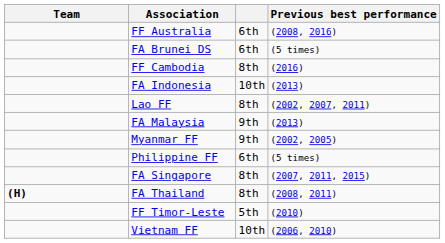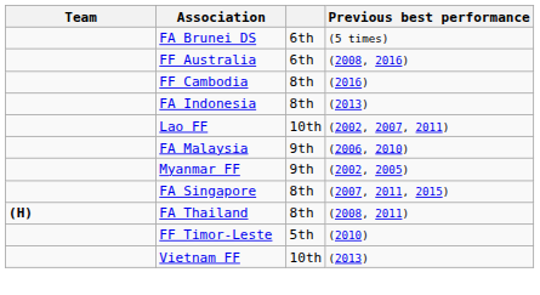rows swapped: FF Australia <-> FA Brunei DS
FA Indonesia | column 3: 10th -> 8th
Lao FF | column 3: 8th -> 10th
FA Malaysia | Previous best performance: (2013) -> (2006, 2010)
- row: Philippine FF | 6th | (5 times)
Vietnam FF | Previous best performance: (2006, 2010) -> (2013)
